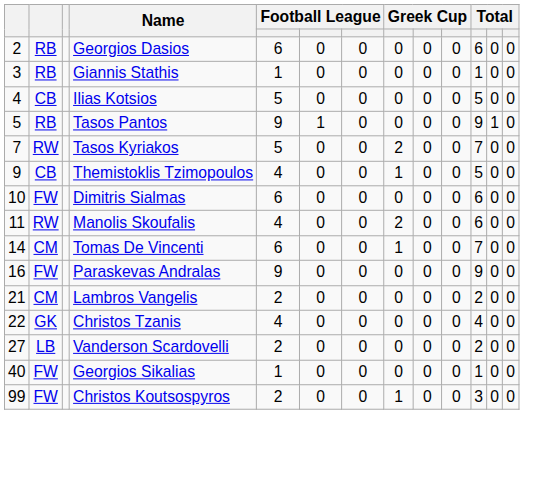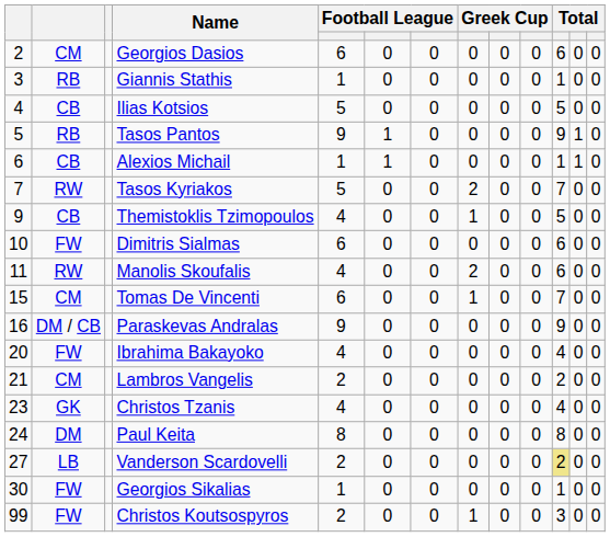Georgios Dasios | column 2: RB -> CM
+ row: 6 | CB | Alexios Michail | 1 | 1 | 0 | 0 | 0 | 0 | 1 | 1 | 0
Tomas De Vincenti | column 1: 14 -> 15
Paraskevas Andralas | column 2: FW -> DM / CB
+ row: 20 | FW | Ibrahima Bakayoko | 4 | 0 | 0 | 0 | 0 | 0 | 4 | 0 | 0
Christos Tzanis | column 1: 22 -> 23
+ row: 24 | DM | Paul Keita | 8 | 0 | 0 | 0 | 0 | 0 | 8 | 0 | 0
Vanderson Scardovelli | column 11: no background -> khaki background
Georgios Sikalias | column 1: 40 -> 30
